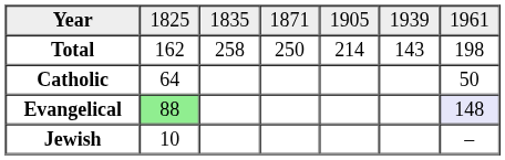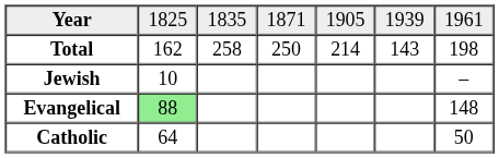rows swapped: Catholic <-> Jewish
Evangelical | column 7: lavender background -> no background
